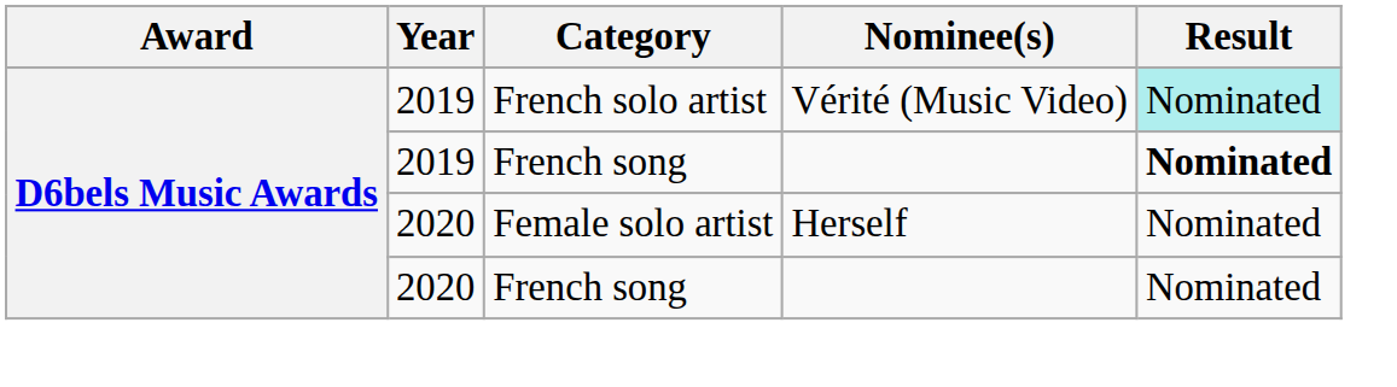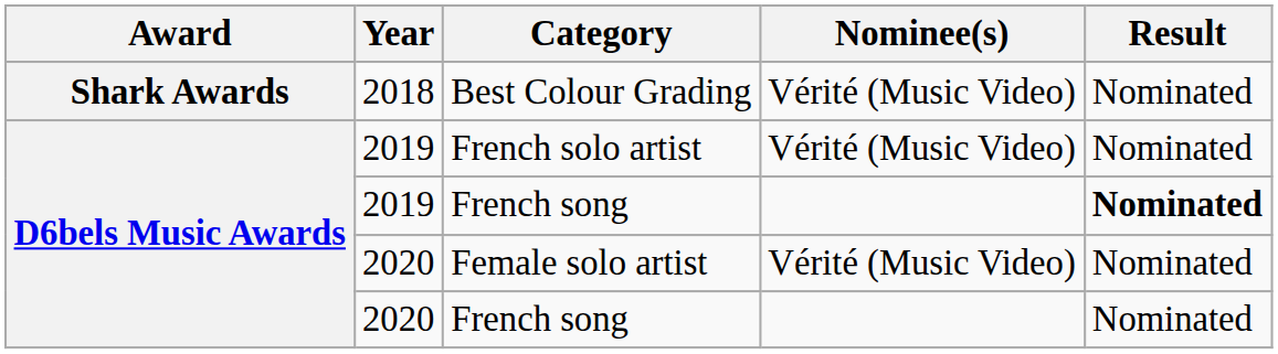+ row: Shark Awards | 2018 | Best Colour Grading | Vérité (Music Video) | Nominated
French solo artist | Result: paleturquoise background -> no background
Female solo artist | Nominee(s): Herself -> Vérité (Music Video)
